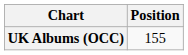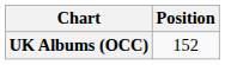UK Albums (OCC) | Position: 155 -> 152
